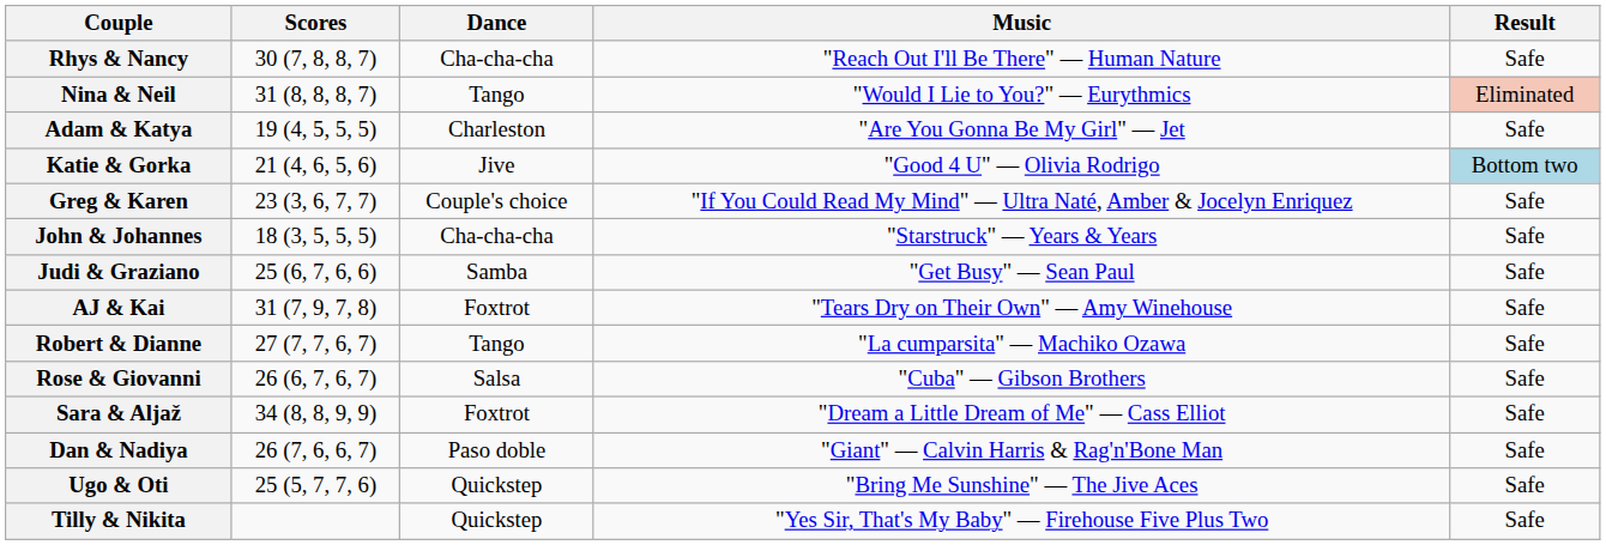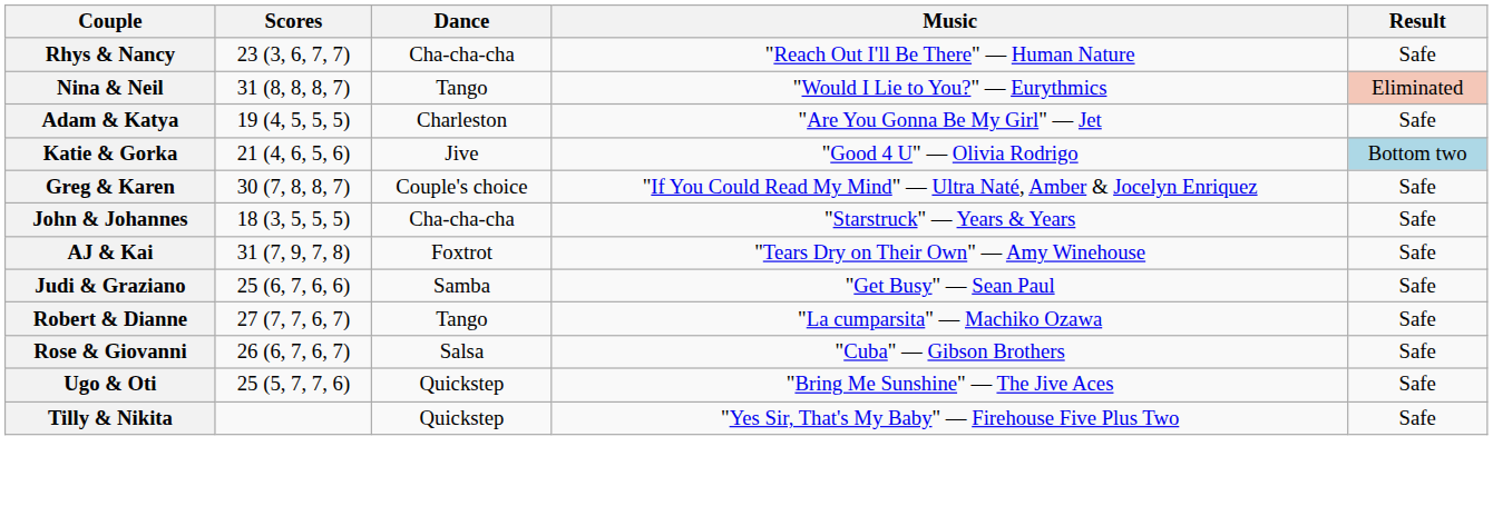Rhys & Nancy | Scores: 30 (7, 8, 8, 7) -> 23 (3, 6, 7, 7)
Greg & Karen | Scores: 23 (3, 6, 7, 7) -> 30 (7, 8, 8, 7)
rows swapped: AJ & Kai <-> Judi & Graziano
- row: Sara & Aljaž | 34 (8, 8, 9, 9) | Foxtrot | "Dream a Little Dream of Me" — Cass Elliot | Safe
- row: Dan & Nadiya | 26 (7, 6, 6, 7) | Paso doble | "Giant" — Calvin Harris & Rag'n'Bone Man | Safe
